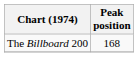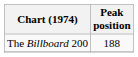The Billboard 200 | Peak position: 168 -> 188
